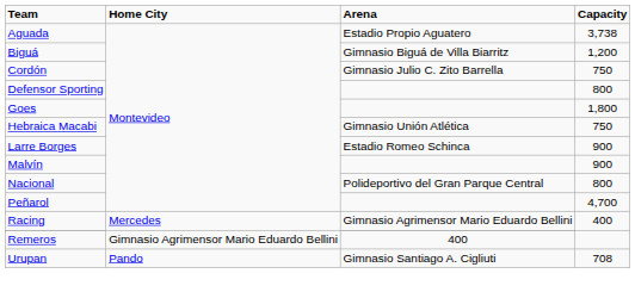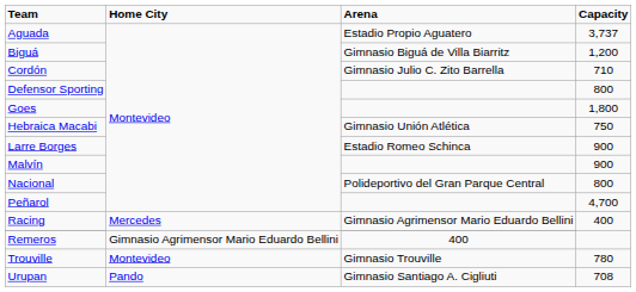Aguada | Capacity: 3,738 -> 3,737
Cordón | Capacity: 750 -> 710
+ row: Trouville | Montevideo | Gimnasio Trouville | 780
